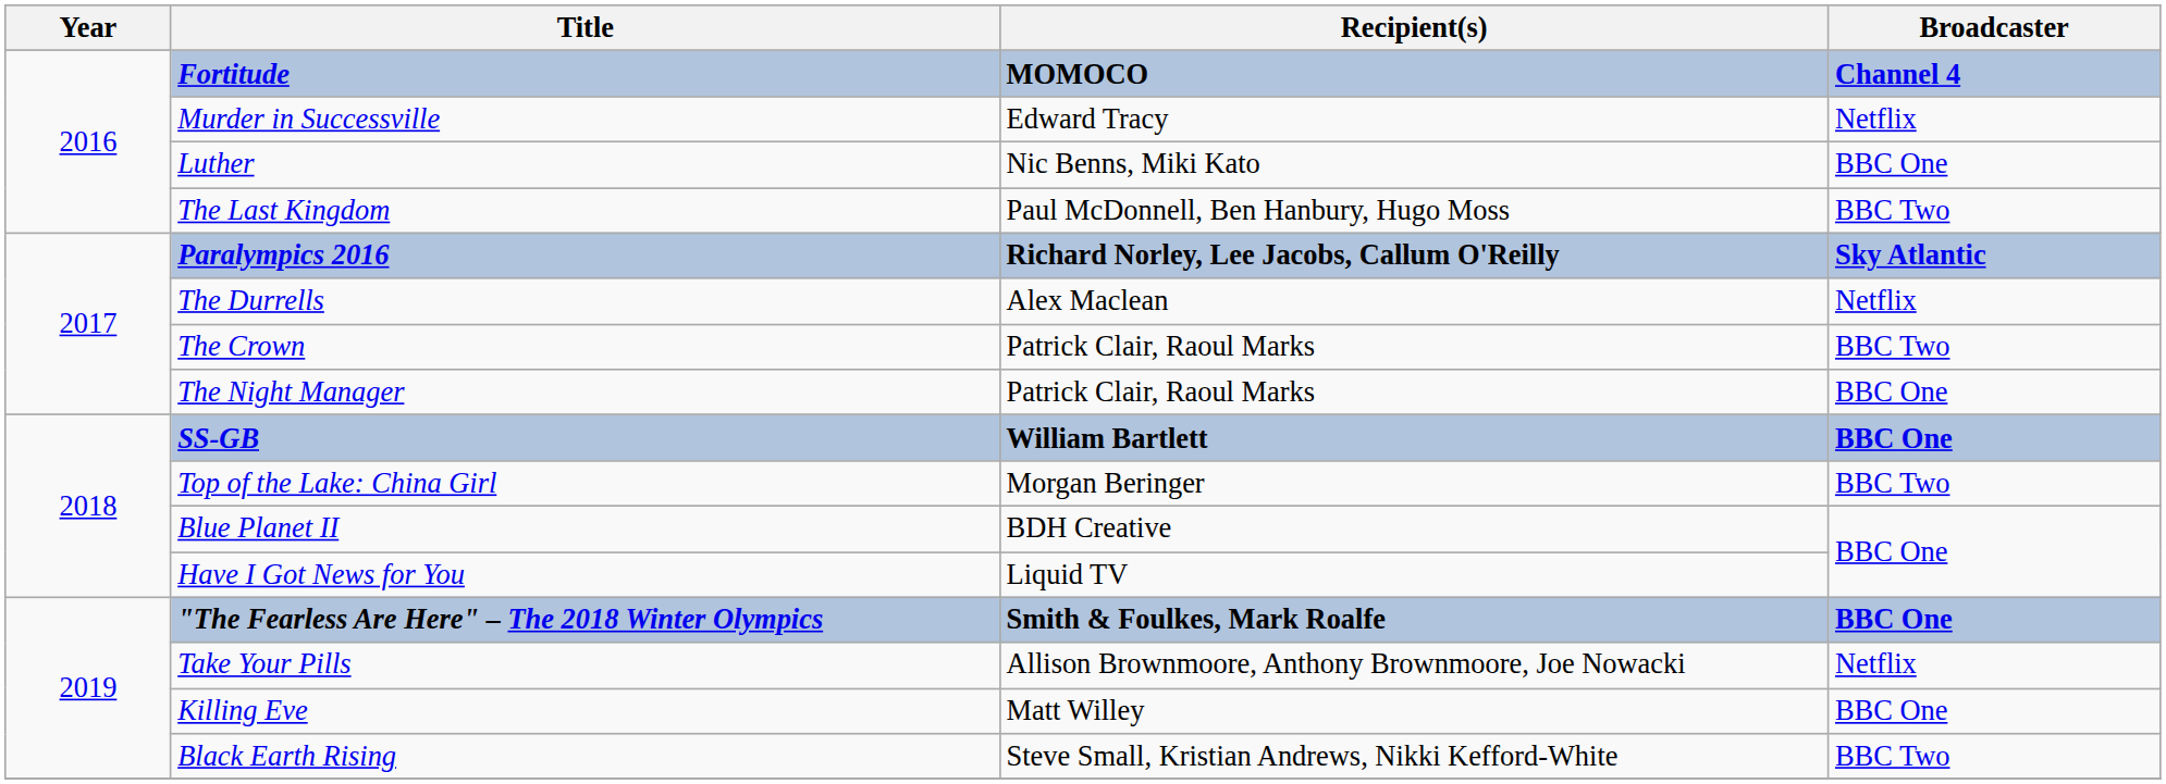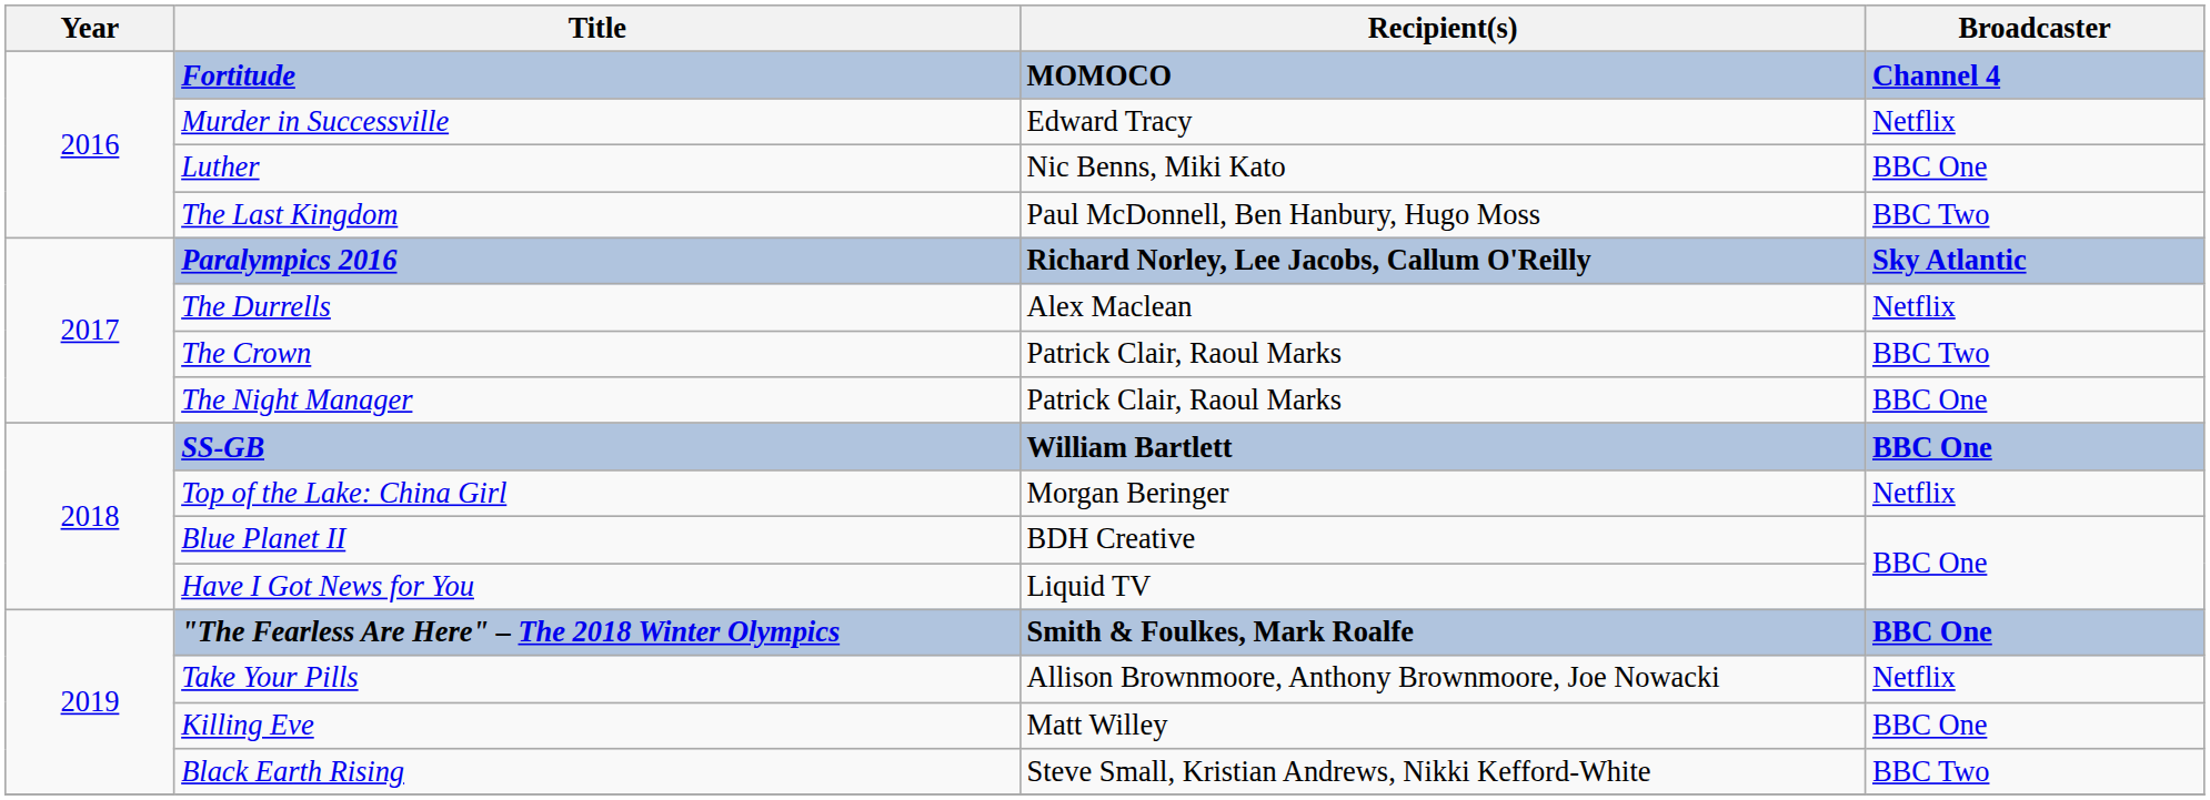Top of the Lake: China Girl | Broadcaster: BBC Two -> Netflix
